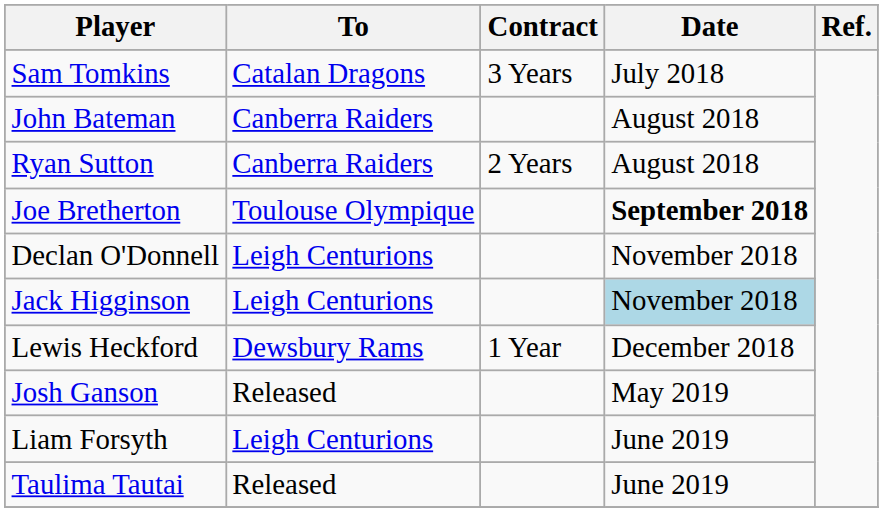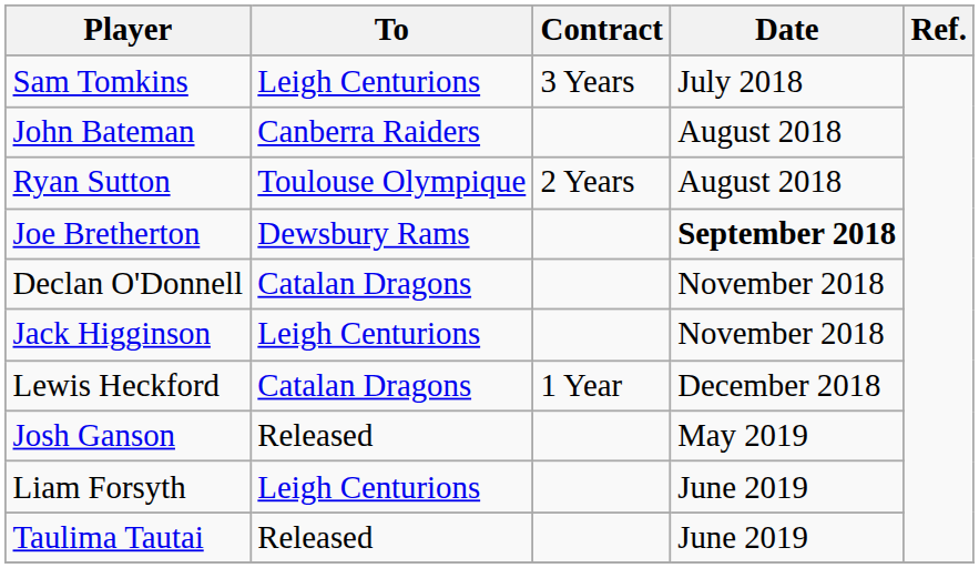Sam Tomkins | To: Catalan Dragons -> Leigh Centurions
Ryan Sutton | To: Canberra Raiders -> Toulouse Olympique
Joe Bretherton | To: Toulouse Olympique -> Dewsbury Rams
Declan O'Donnell | To: Leigh Centurions -> Catalan Dragons
Jack Higginson | Date: lightblue background -> no background
Lewis Heckford | To: Dewsbury Rams -> Catalan Dragons
